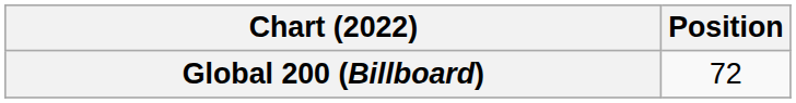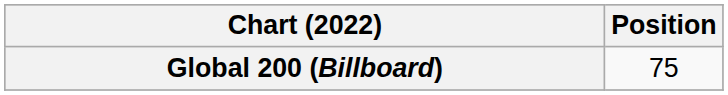Global 200 (Billboard) | Position: 72 -> 75
